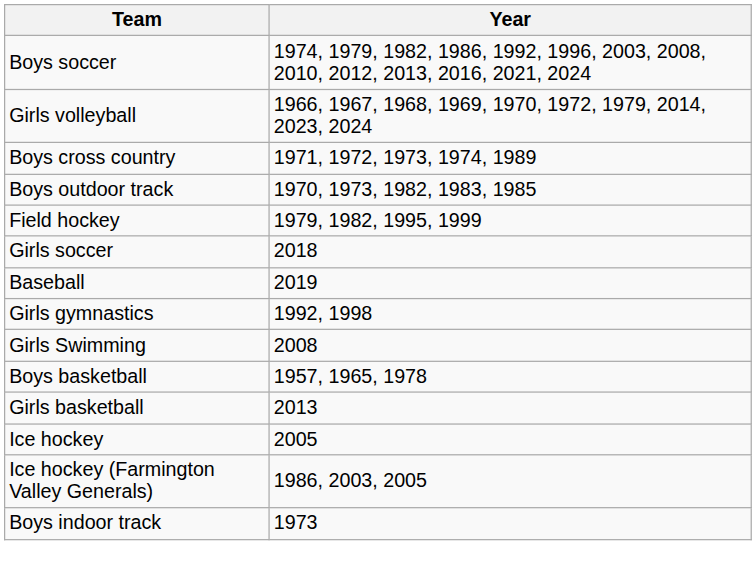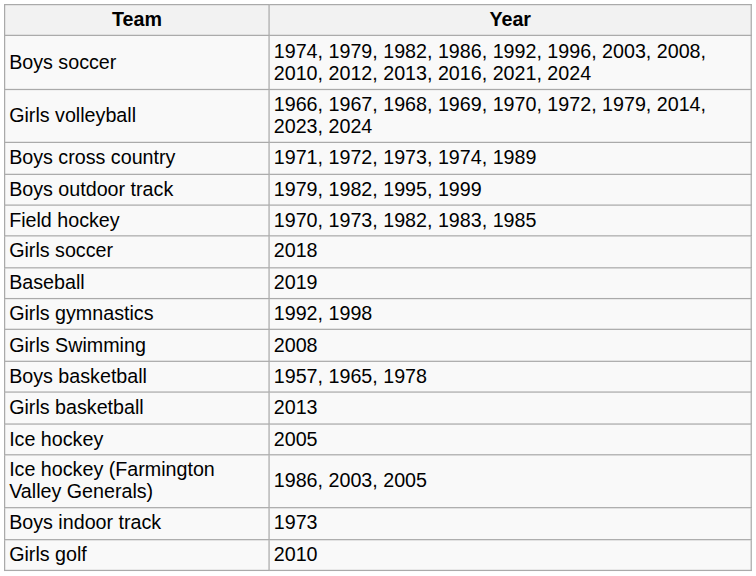Boys outdoor track | Year: 1970, 1973, 1982, 1983, 1985 -> 1979, 1982, 1995, 1999
Field hockey | Year: 1979, 1982, 1995, 1999 -> 1970, 1973, 1982, 1983, 1985
+ row: Girls golf | 2010
